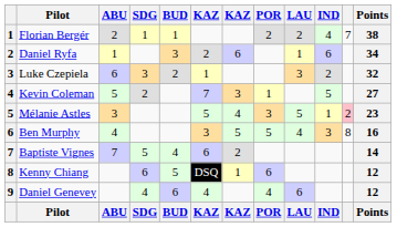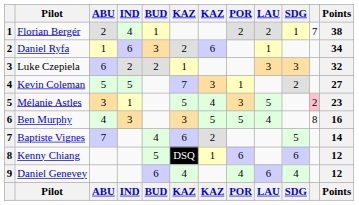columns swapped: SDG <-> IND
